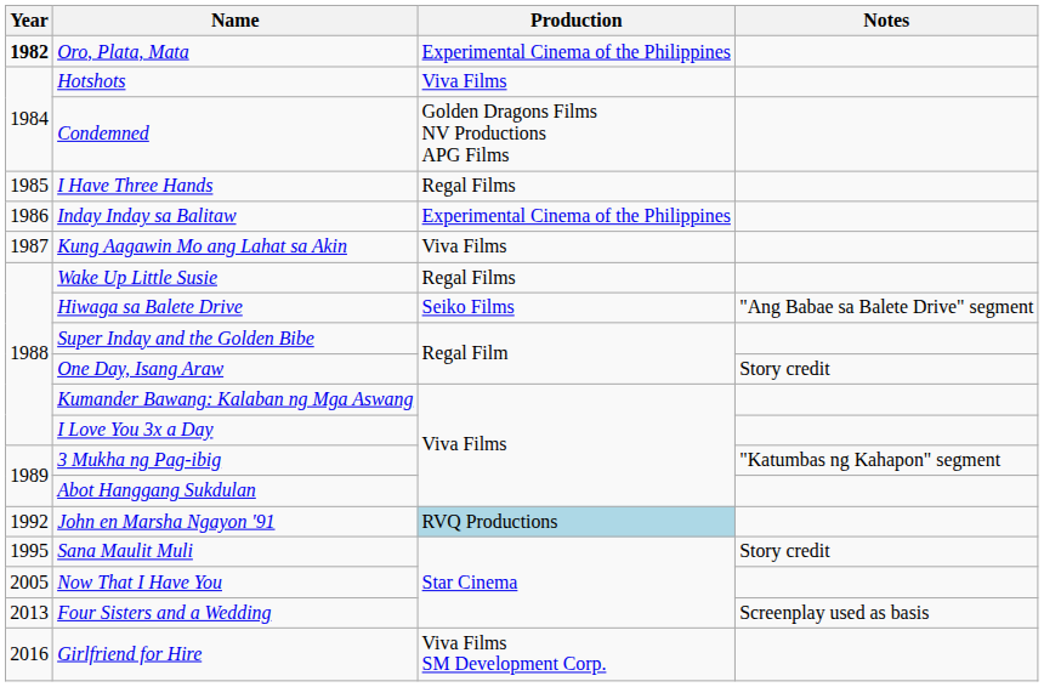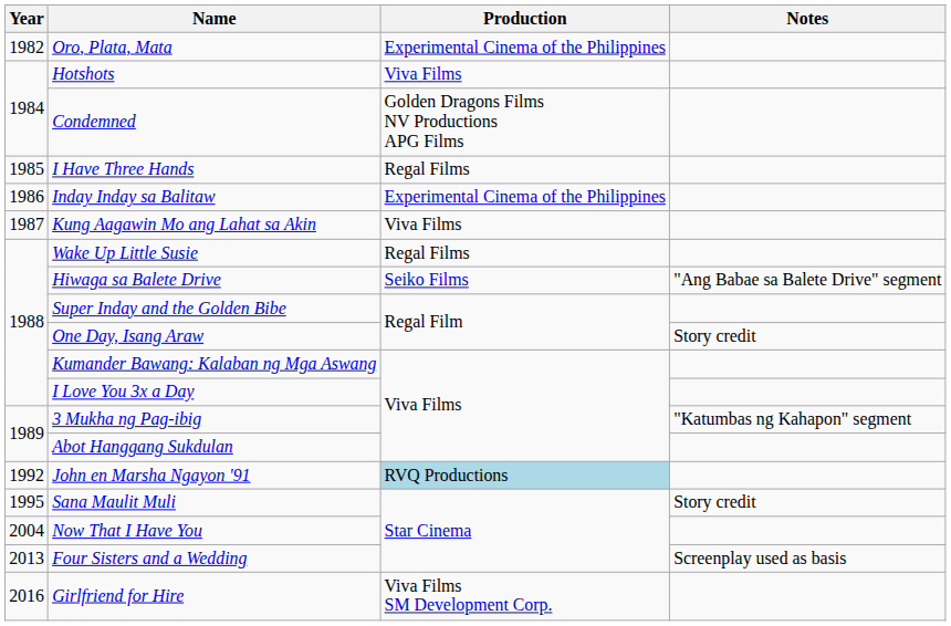Oro, Plata, Mata | Year: bold -> normal
Now That I Have You | Year: 2005 -> 2004
